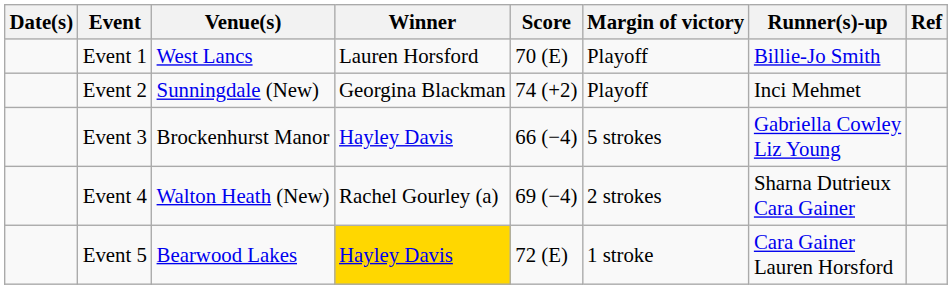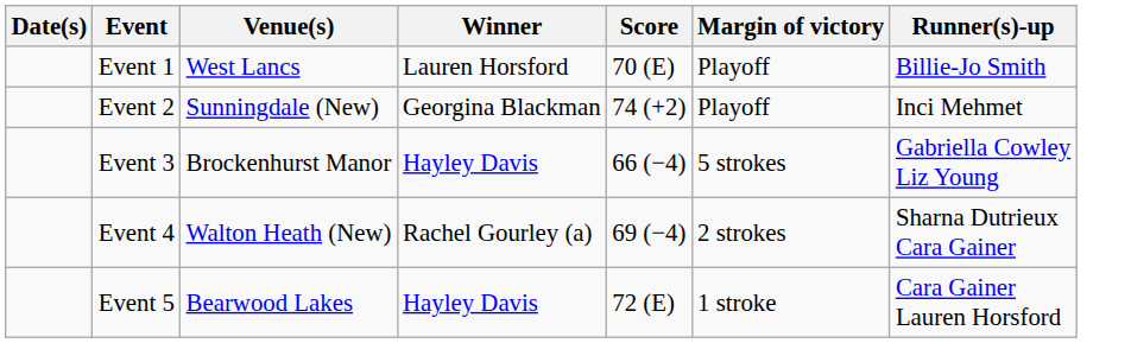- column: Ref
Event 5 | Winner: gold background -> no background
